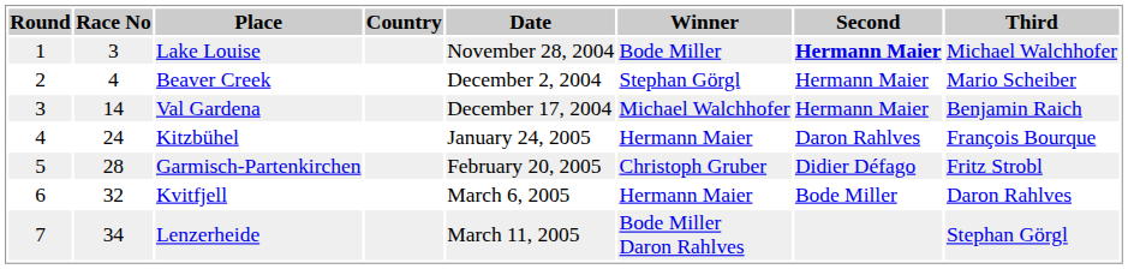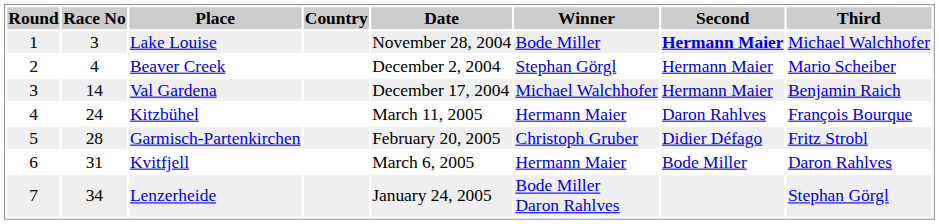Kitzbühel | Date: January 24, 2005 -> March 11, 2005
Kvitfjell | Race No: 32 -> 31
Lenzerheide | Date: March 11, 2005 -> January 24, 2005
